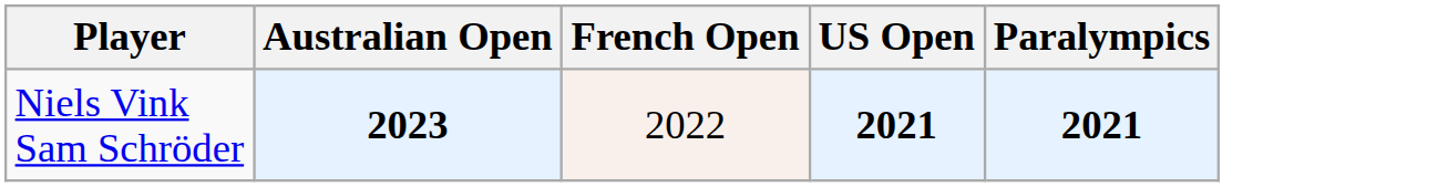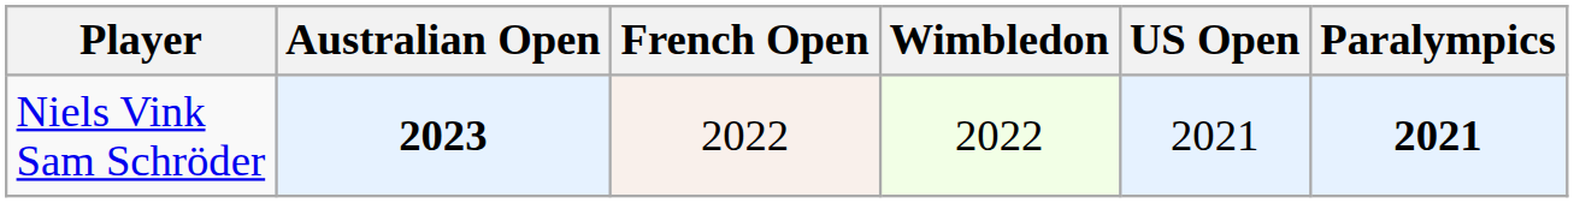+ column: Wimbledon | 2022
Niels Vink Sam Schröder | US Open: bold -> normal
